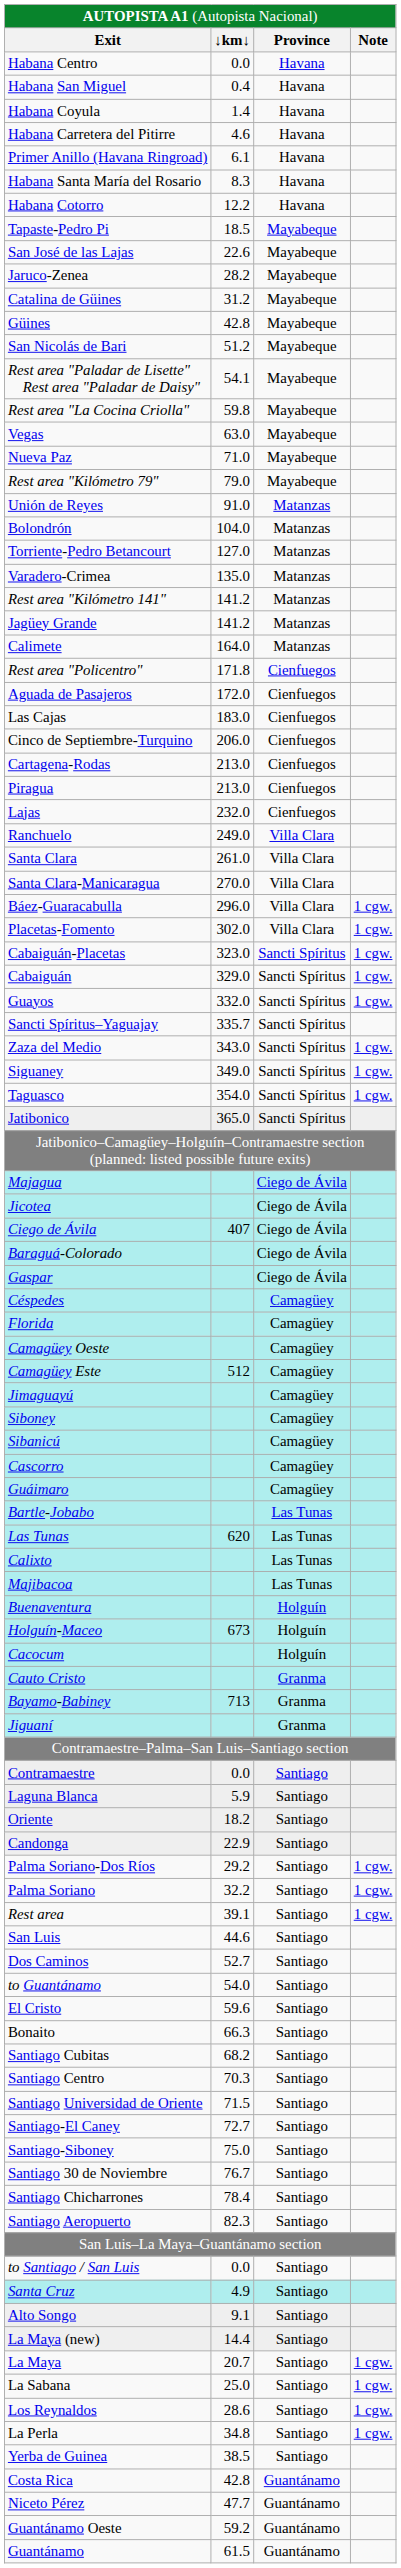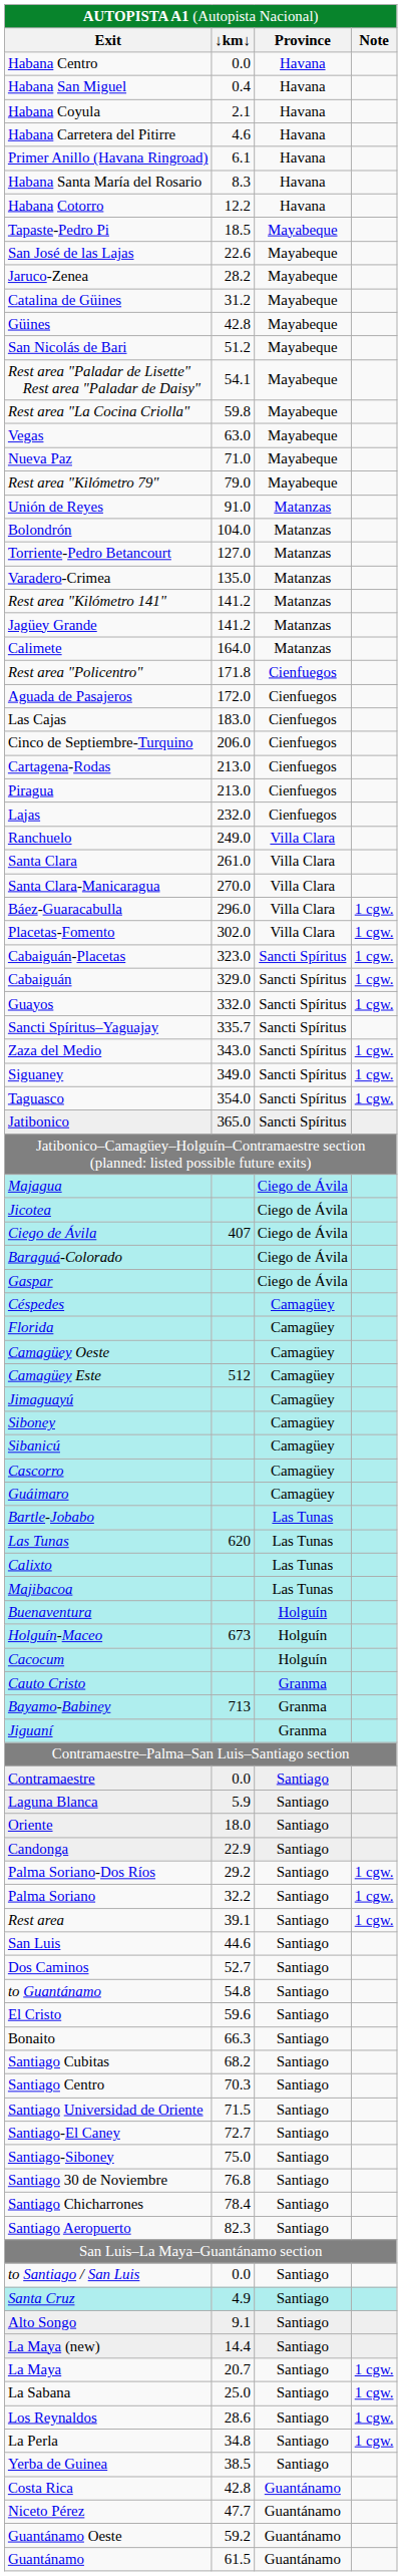Habana Coyula | column 2: 1.4 -> 2.1
Oriente | column 2: 18.2 -> 18.0
to Guantánamo | column 2: 54.0 -> 54.8
Santiago 30 de Noviembre | column 2: 76.7 -> 76.8
